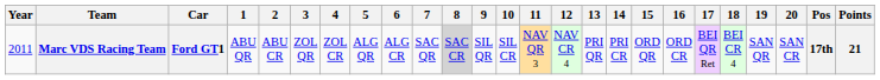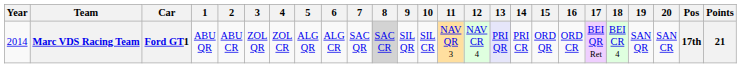Marc VDS Racing Team | Year: 2011 -> 2014
Marc VDS Racing Team | 13: no background -> lavender background
